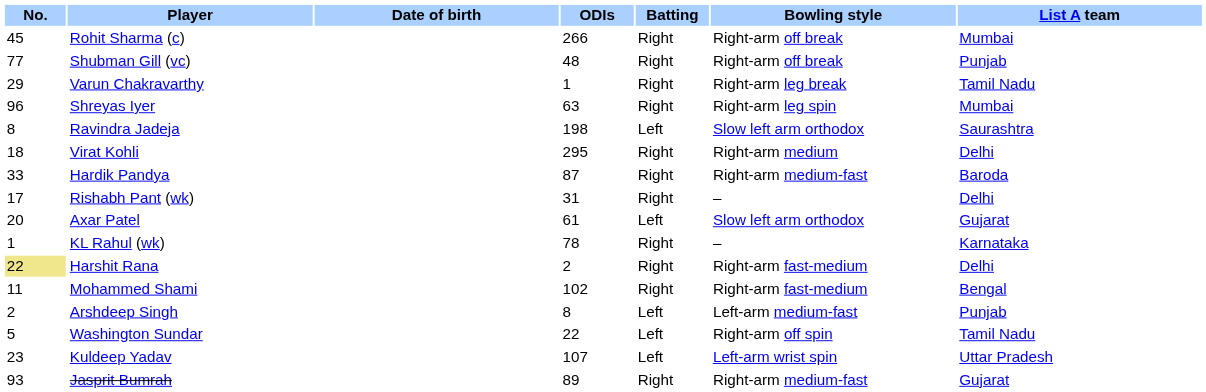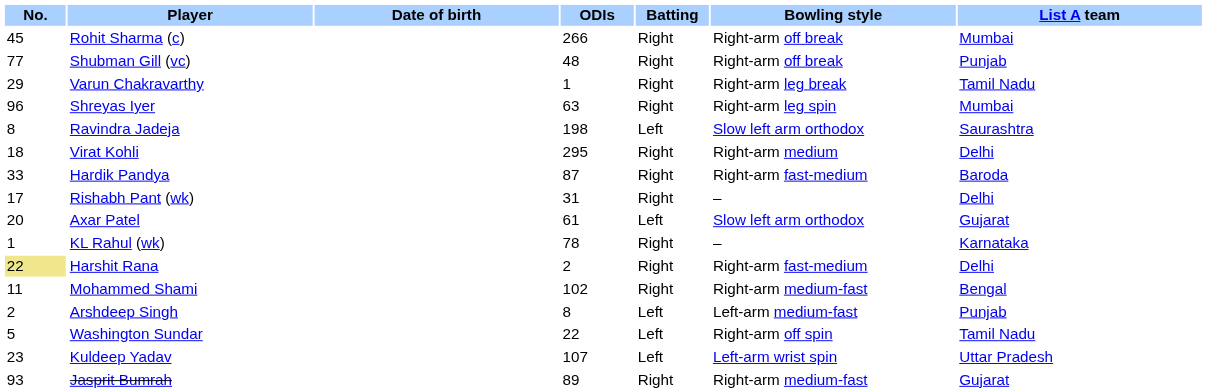Hardik Pandya | Bowling style: Right-arm medium-fast -> Right-arm fast-medium
Mohammed Shami | Bowling style: Right-arm fast-medium -> Right-arm medium-fast
